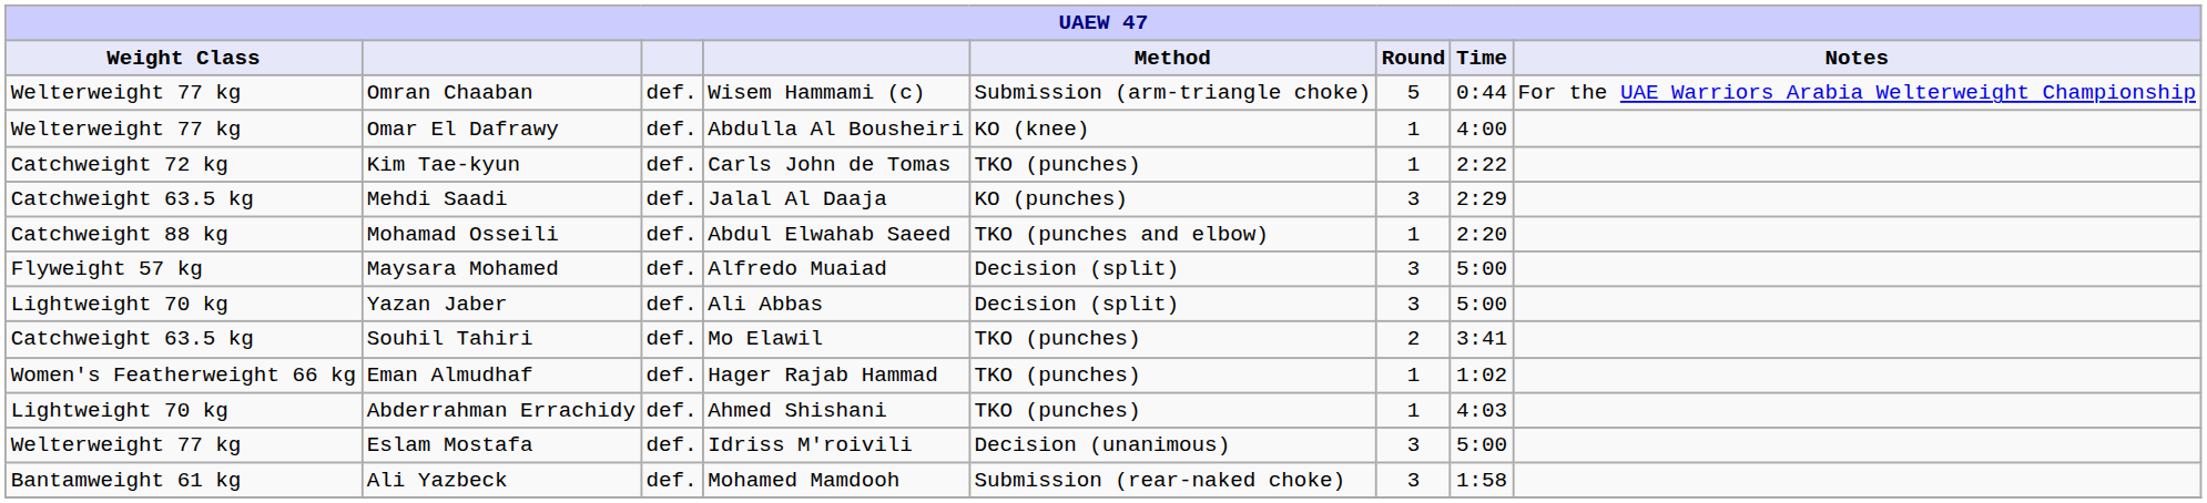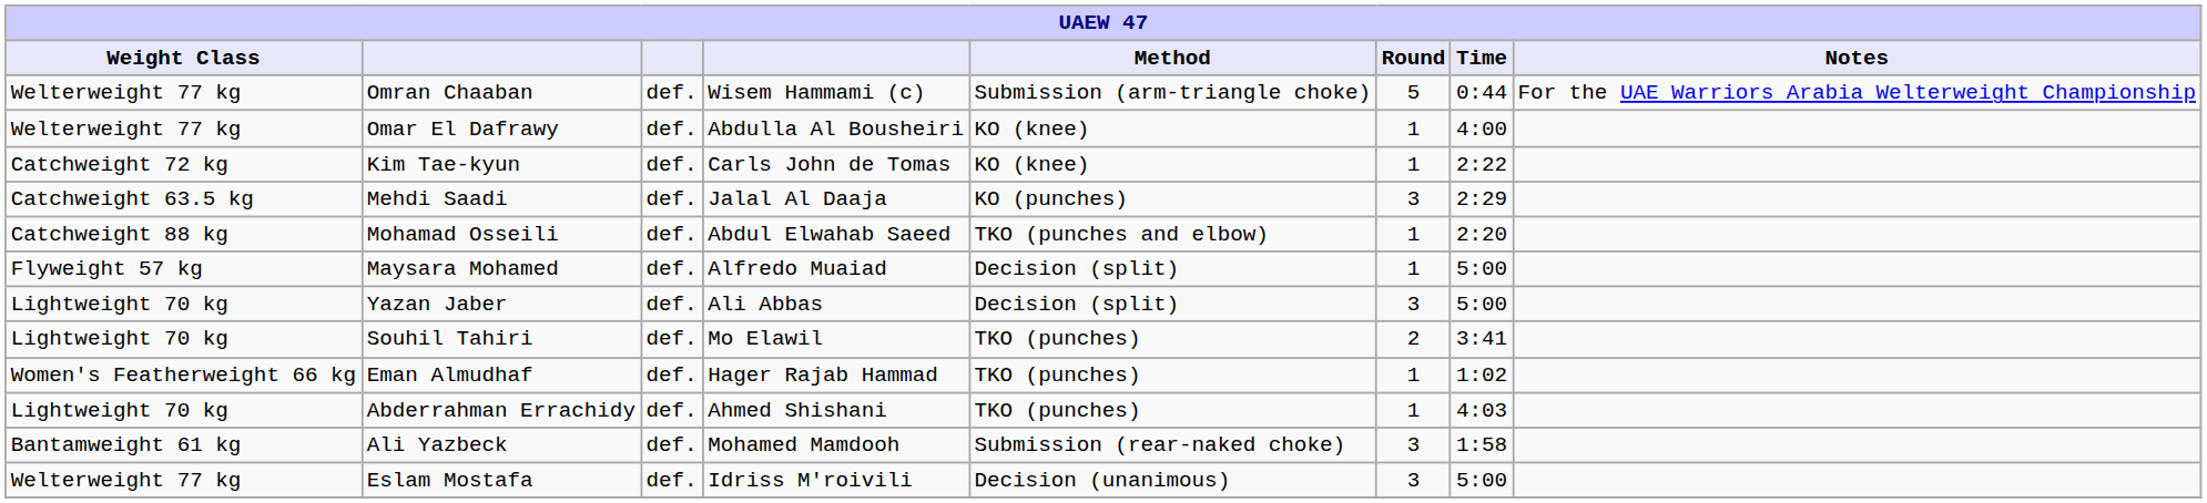Kim Tae-kyun | Method: TKO (punches) -> KO (knee)
Maysara Mohamed | Round: 3 -> 1
Souhil Tahiri | Weight Class: Catchweight 63.5 kg -> Lightweight 70 kg
rows swapped: Eslam Mostafa <-> Ali Yazbeck
